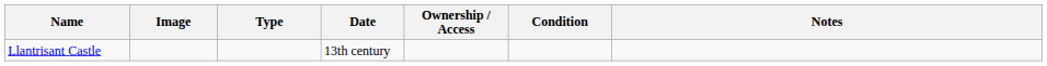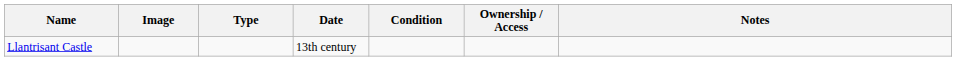columns swapped: Condition <-> Ownership / Access
